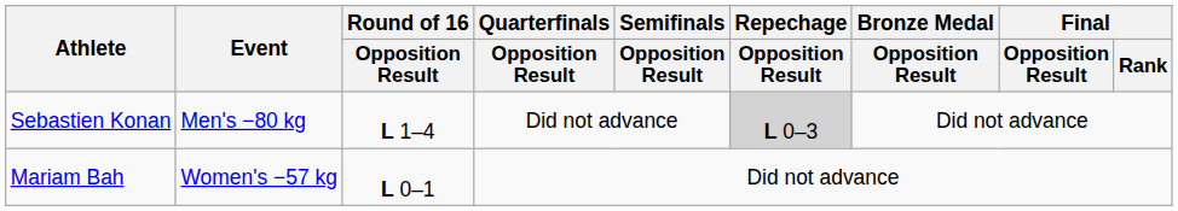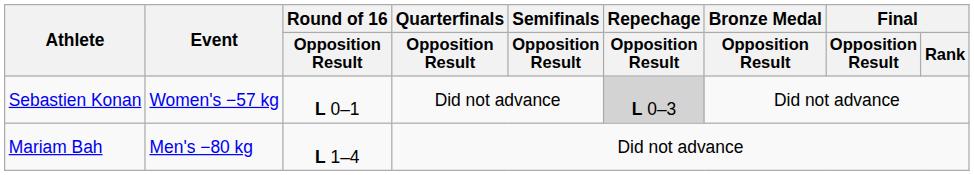Sebastien Konan | Event: Men's −80 kg -> Women's −57 kg
Sebastien Konan | Round of 16 / Opposition Result: L 1–4 -> L 0–1
Mariam Bah | Event: Women's −57 kg -> Men's −80 kg
Mariam Bah | Round of 16 / Opposition Result: L 0–1 -> L 1–4
